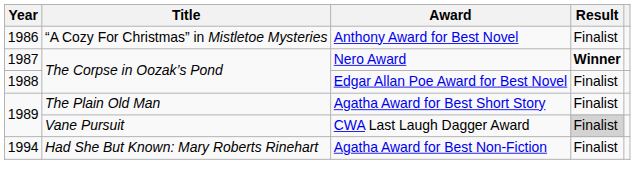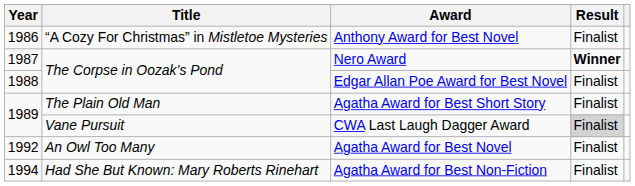+ row: 1992 | An Owl Too Many | Agatha Award for Best Novel | Finalist
